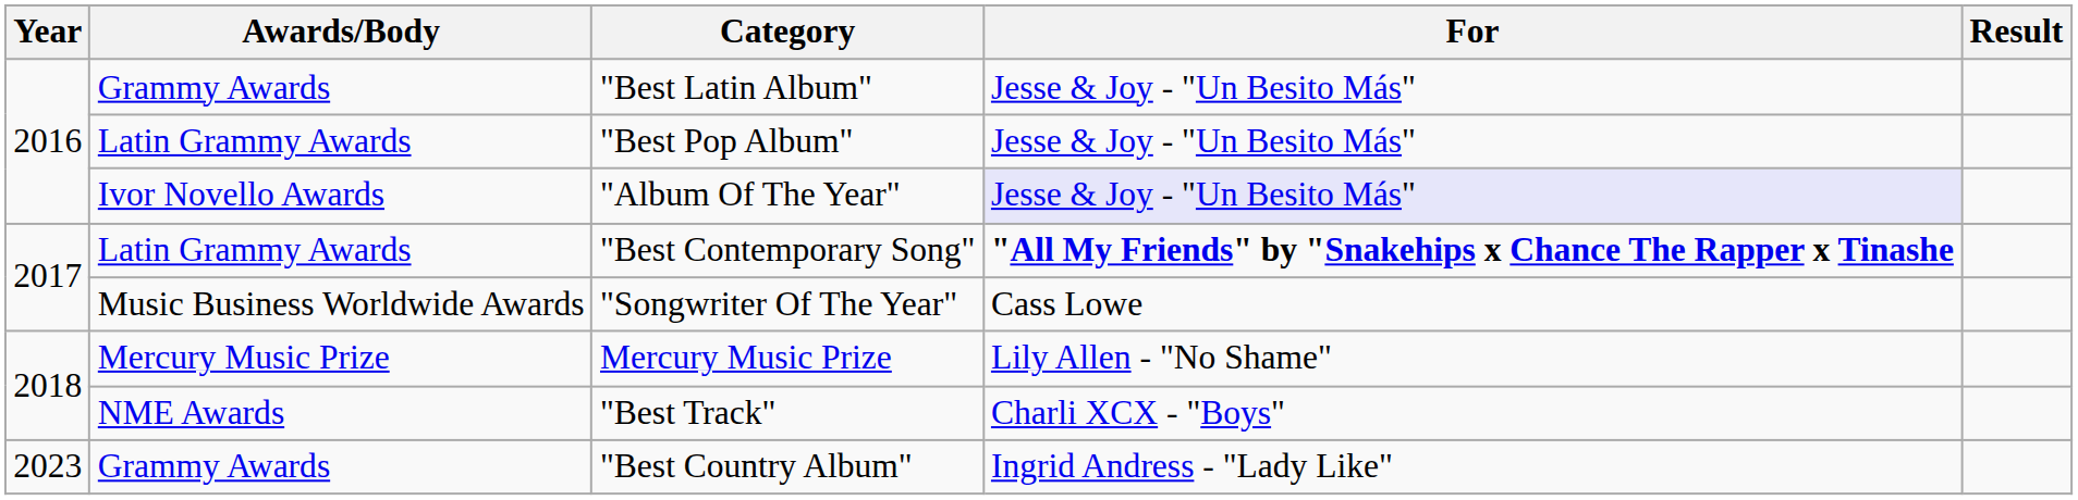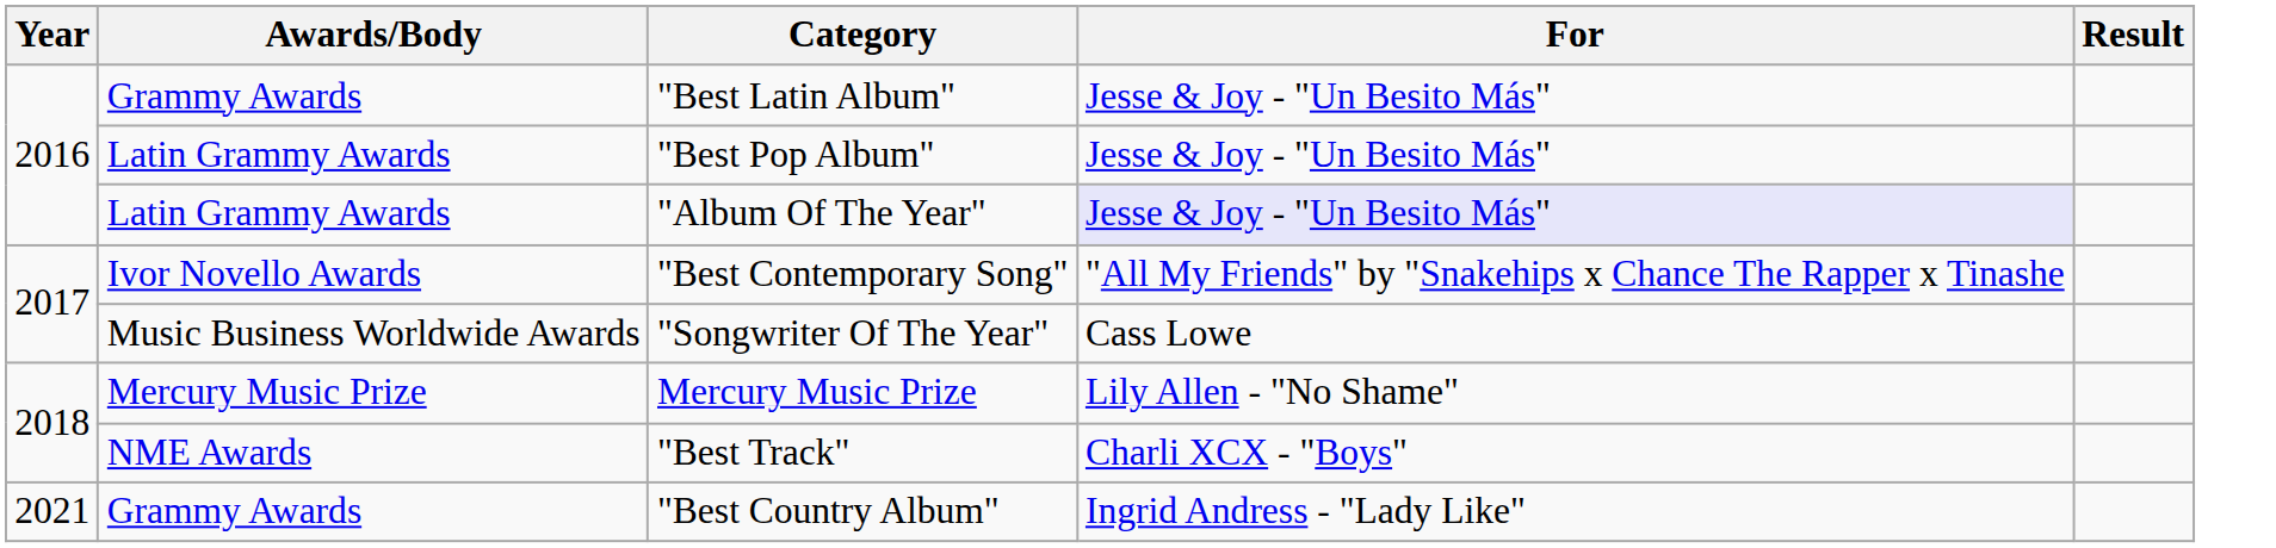"Album Of The Year" | Awards/Body: Ivor Novello Awards -> Latin Grammy Awards
"Best Contemporary Song" | Awards/Body: Latin Grammy Awards -> Ivor Novello Awards
"Best Contemporary Song" | For: bold -> normal
"Best Country Album" | Year: 2023 -> 2021
